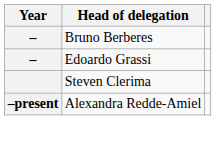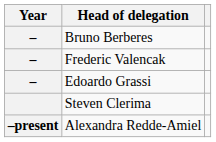+ row: – | Frederic Valencak
